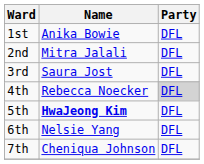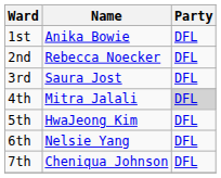2nd | Name: Mitra Jalali -> Rebecca Noecker
4th | Name: Rebecca Noecker -> Mitra Jalali
5th | Name: bold -> normal
